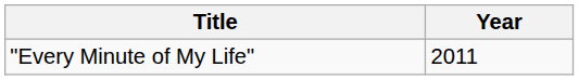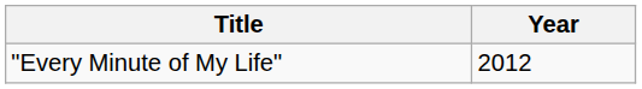"Every Minute of My Life" | Year: 2011 -> 2012
